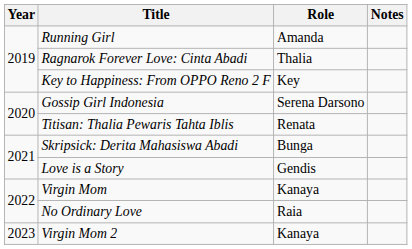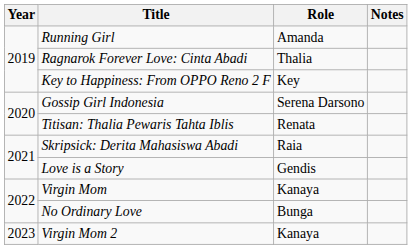Skripsick: Derita Mahasiswa Abadi | Role: Bunga -> Raia
No Ordinary Love | Role: Raia -> Bunga
